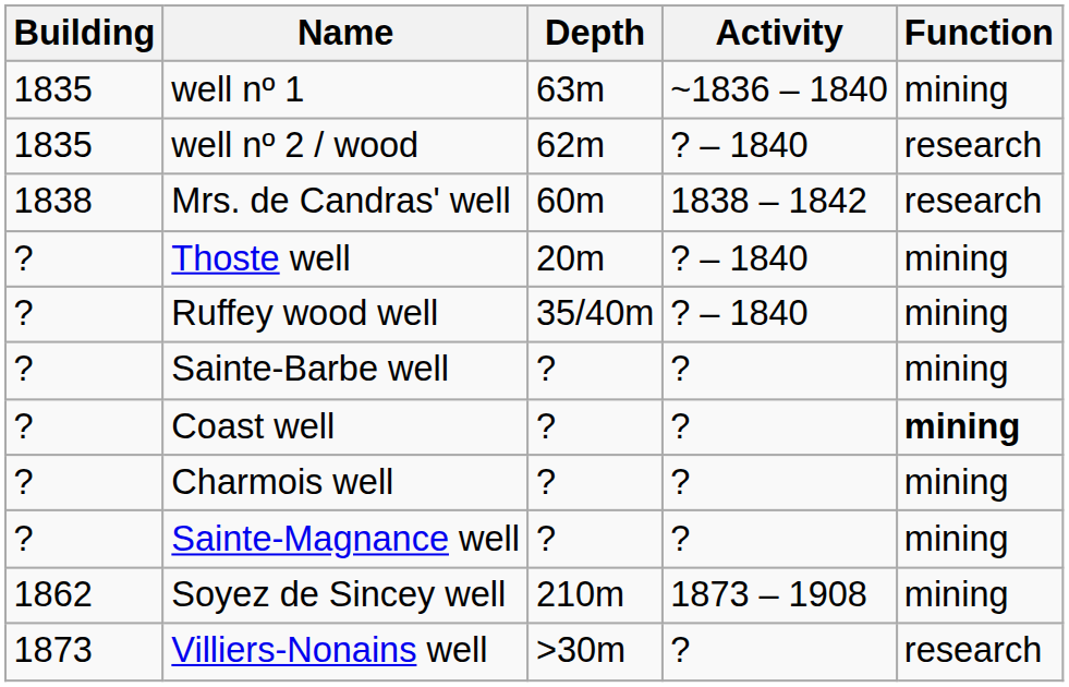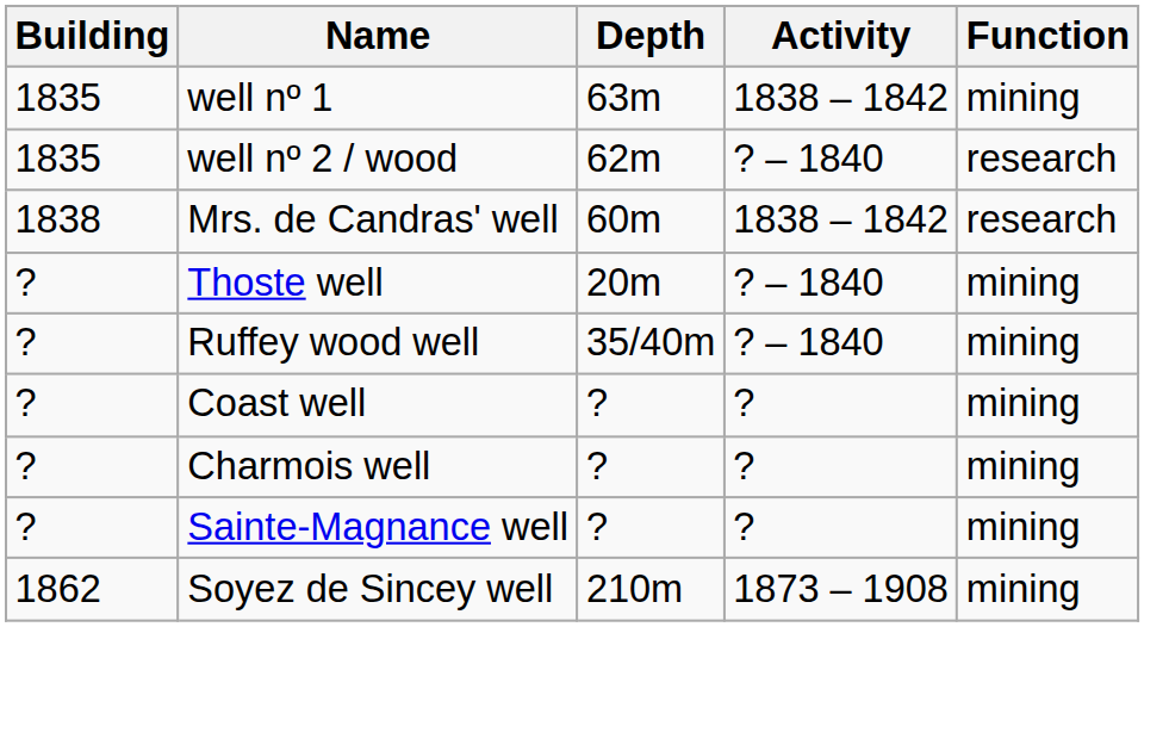well nº 1 | Activity: ~1836 – 1840 -> 1838 – 1842
- row: ? | Sainte-Barbe well | ? | ? | mining
Coast well | Function: bold -> normal
- row: 1873 | Villiers-Nonains well | >30m | ? | research
